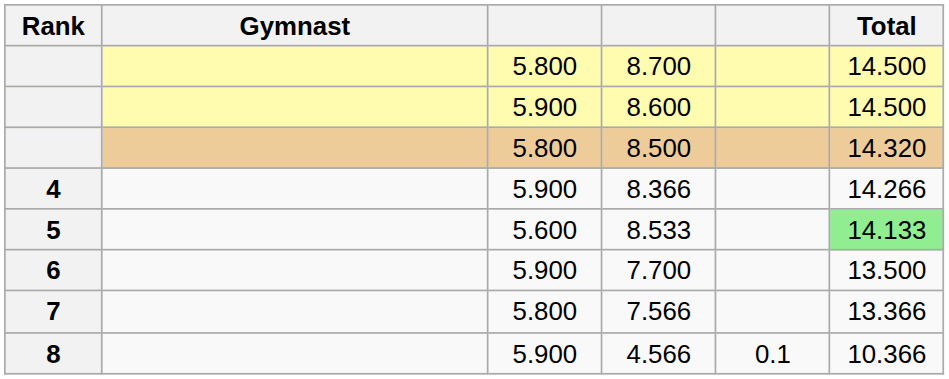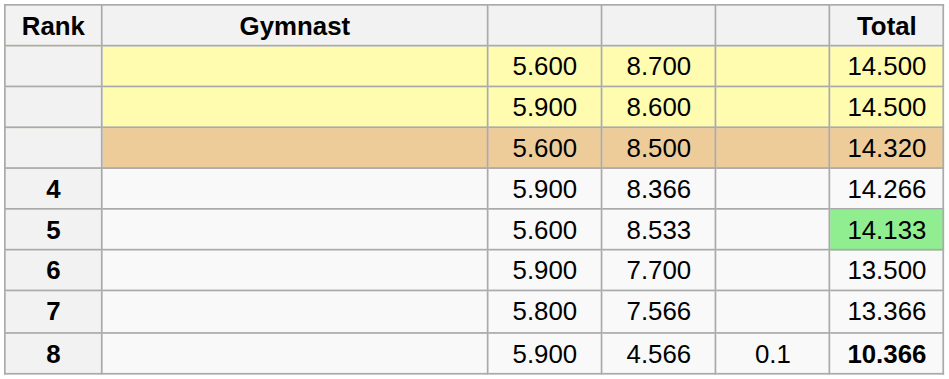8.700 | column 3: 5.800 -> 5.600
8.500 | column 3: 5.800 -> 5.600
4.566 | Total: normal -> bold
